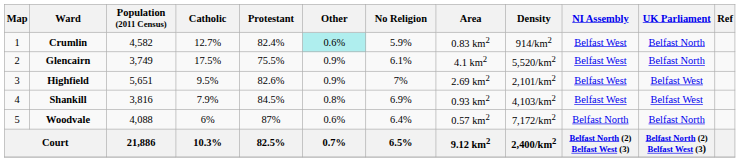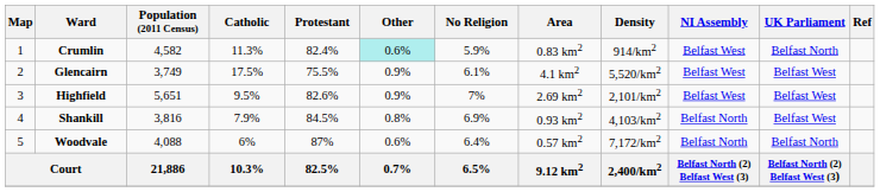Crumlin | Catholic: 12.7% -> 11.3%
Glencairn | UK Parliament: Belfast North -> Belfast West
Shankill | NI Assembly: Belfast West -> Belfast North
